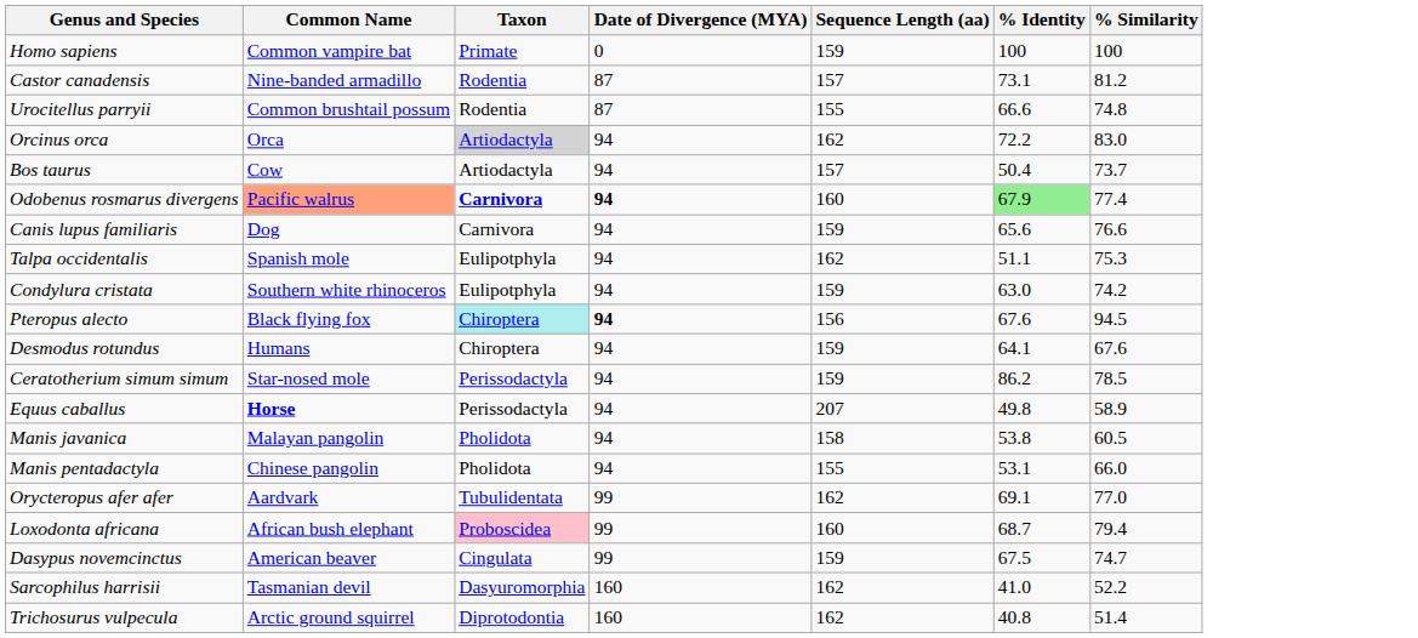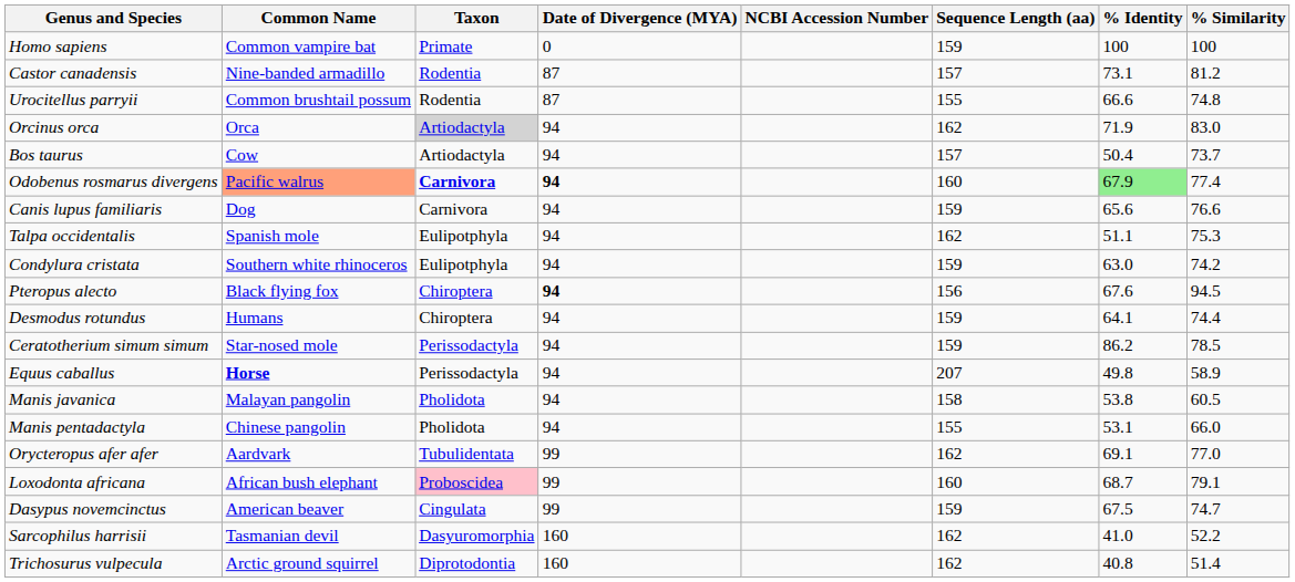+ column: NCBI Accession Number
Orcinus orca | % Identity: 72.2 -> 71.9
Pteropus alecto | Taxon: paleturquoise background -> no background
Desmodus rotundus | % Similarity: 67.6 -> 74.4
Loxodonta africana | % Similarity: 79.4 -> 79.1
